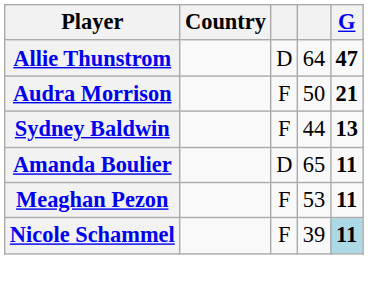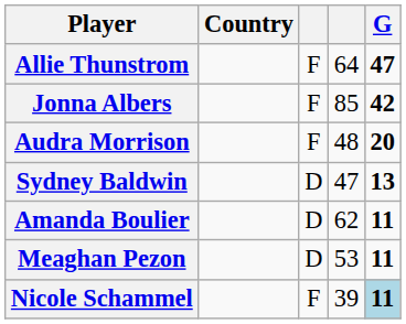Allie Thunstrom | column 3: D -> F
+ row: Jonna Albers | F | 85 | 42
Audra Morrison | column 4: 50 -> 48
Audra Morrison | G: 21 -> 20
Sydney Baldwin | column 3: F -> D
Sydney Baldwin | column 4: 44 -> 47
Amanda Boulier | column 4: 65 -> 62
Meaghan Pezon | column 3: F -> D
